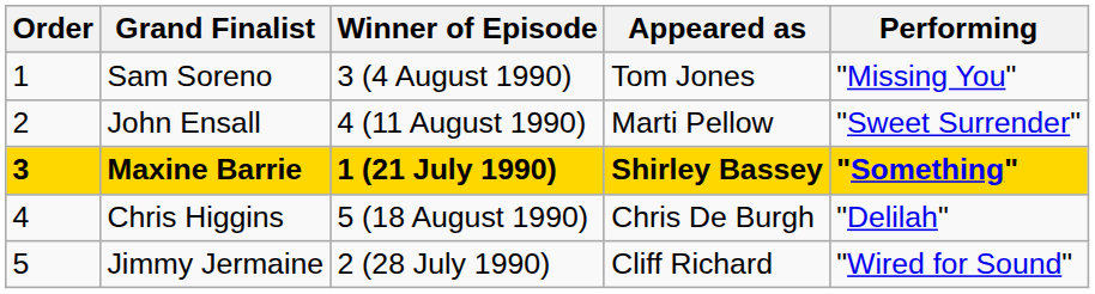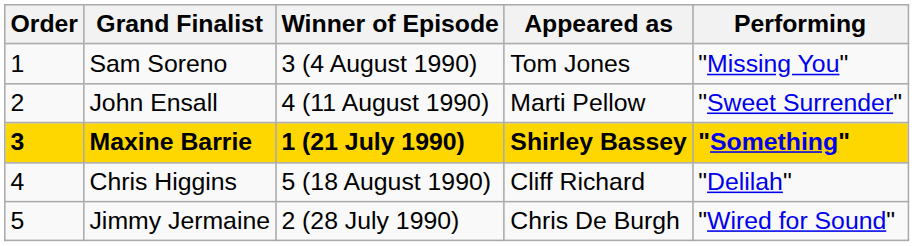Chris Higgins | Appeared as: Chris De Burgh -> Cliff Richard
Jimmy Jermaine | Appeared as: Cliff Richard -> Chris De Burgh
